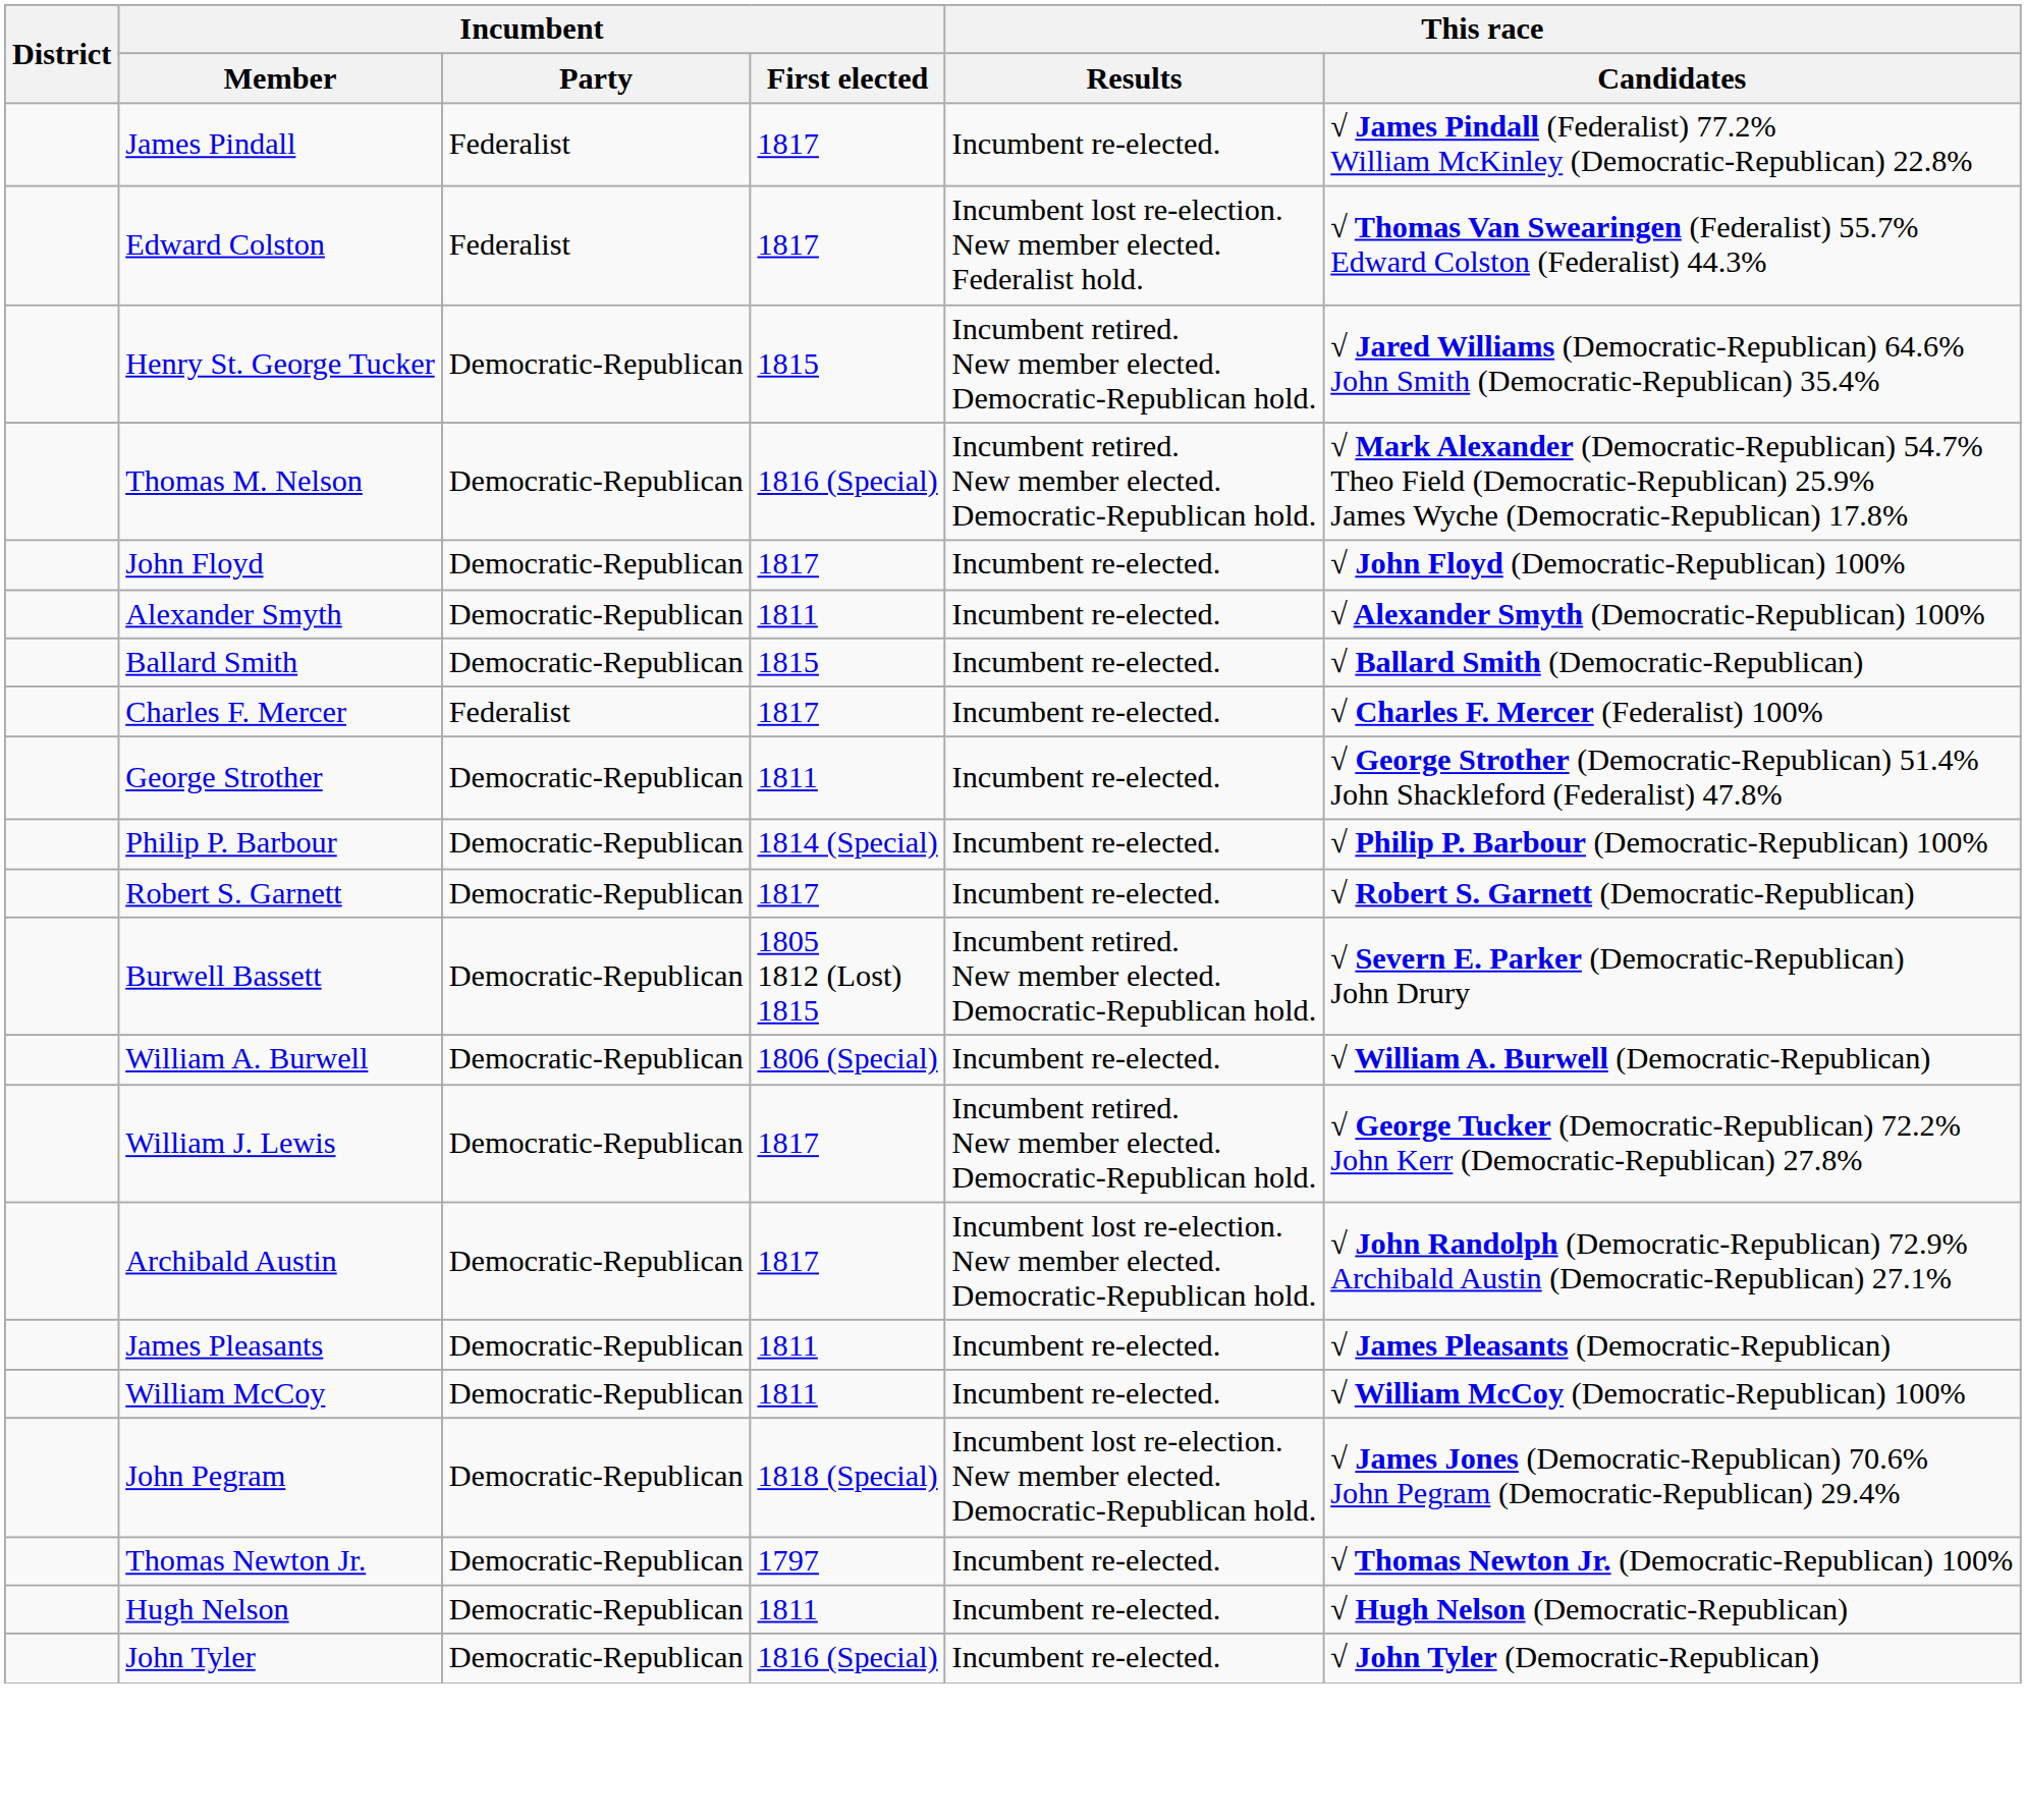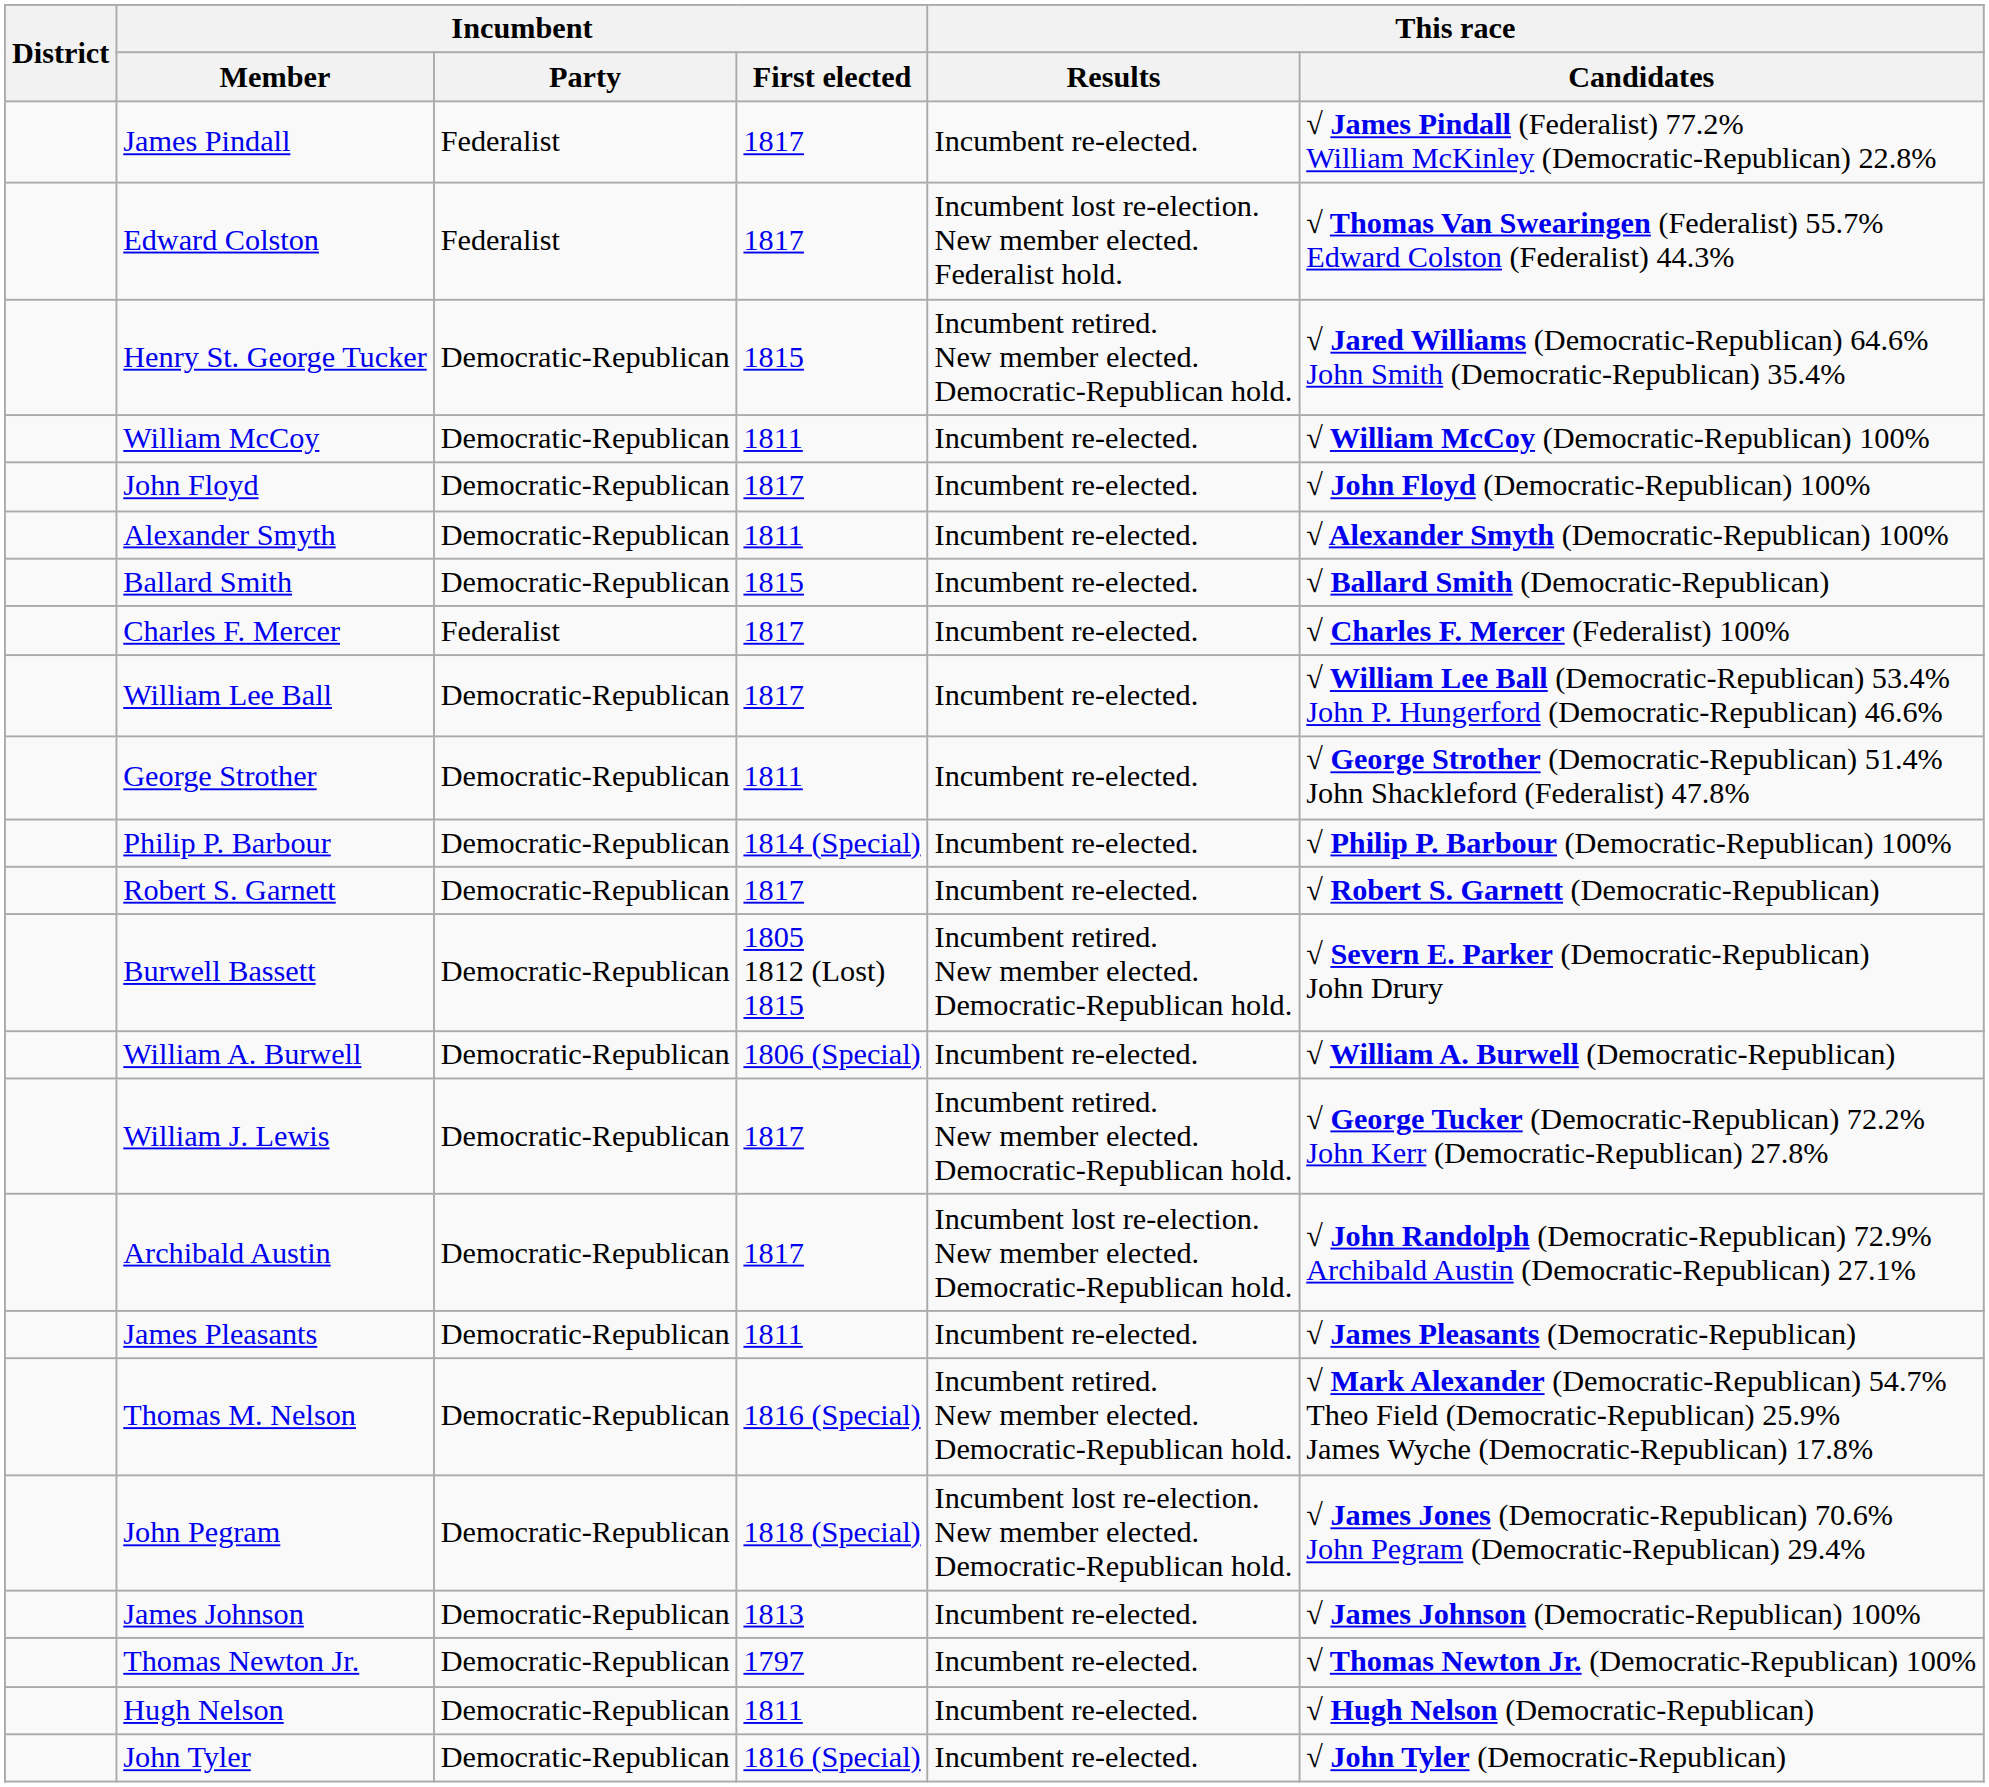rows swapped: William McCoy <-> Thomas M. Nelson
+ row: William Lee Ball | Democratic-Republican | 1817 | Incumbent re-elected. | √ William Lee Ball (Democratic-Republican) 53.4% John P. Hungerford (Democratic-Republican) 46.6%
+ row: James Johnson | Democratic-Republican | 1813 | Incumbent re-elected. | √ James Johnson (Democratic-Republican) 100%
